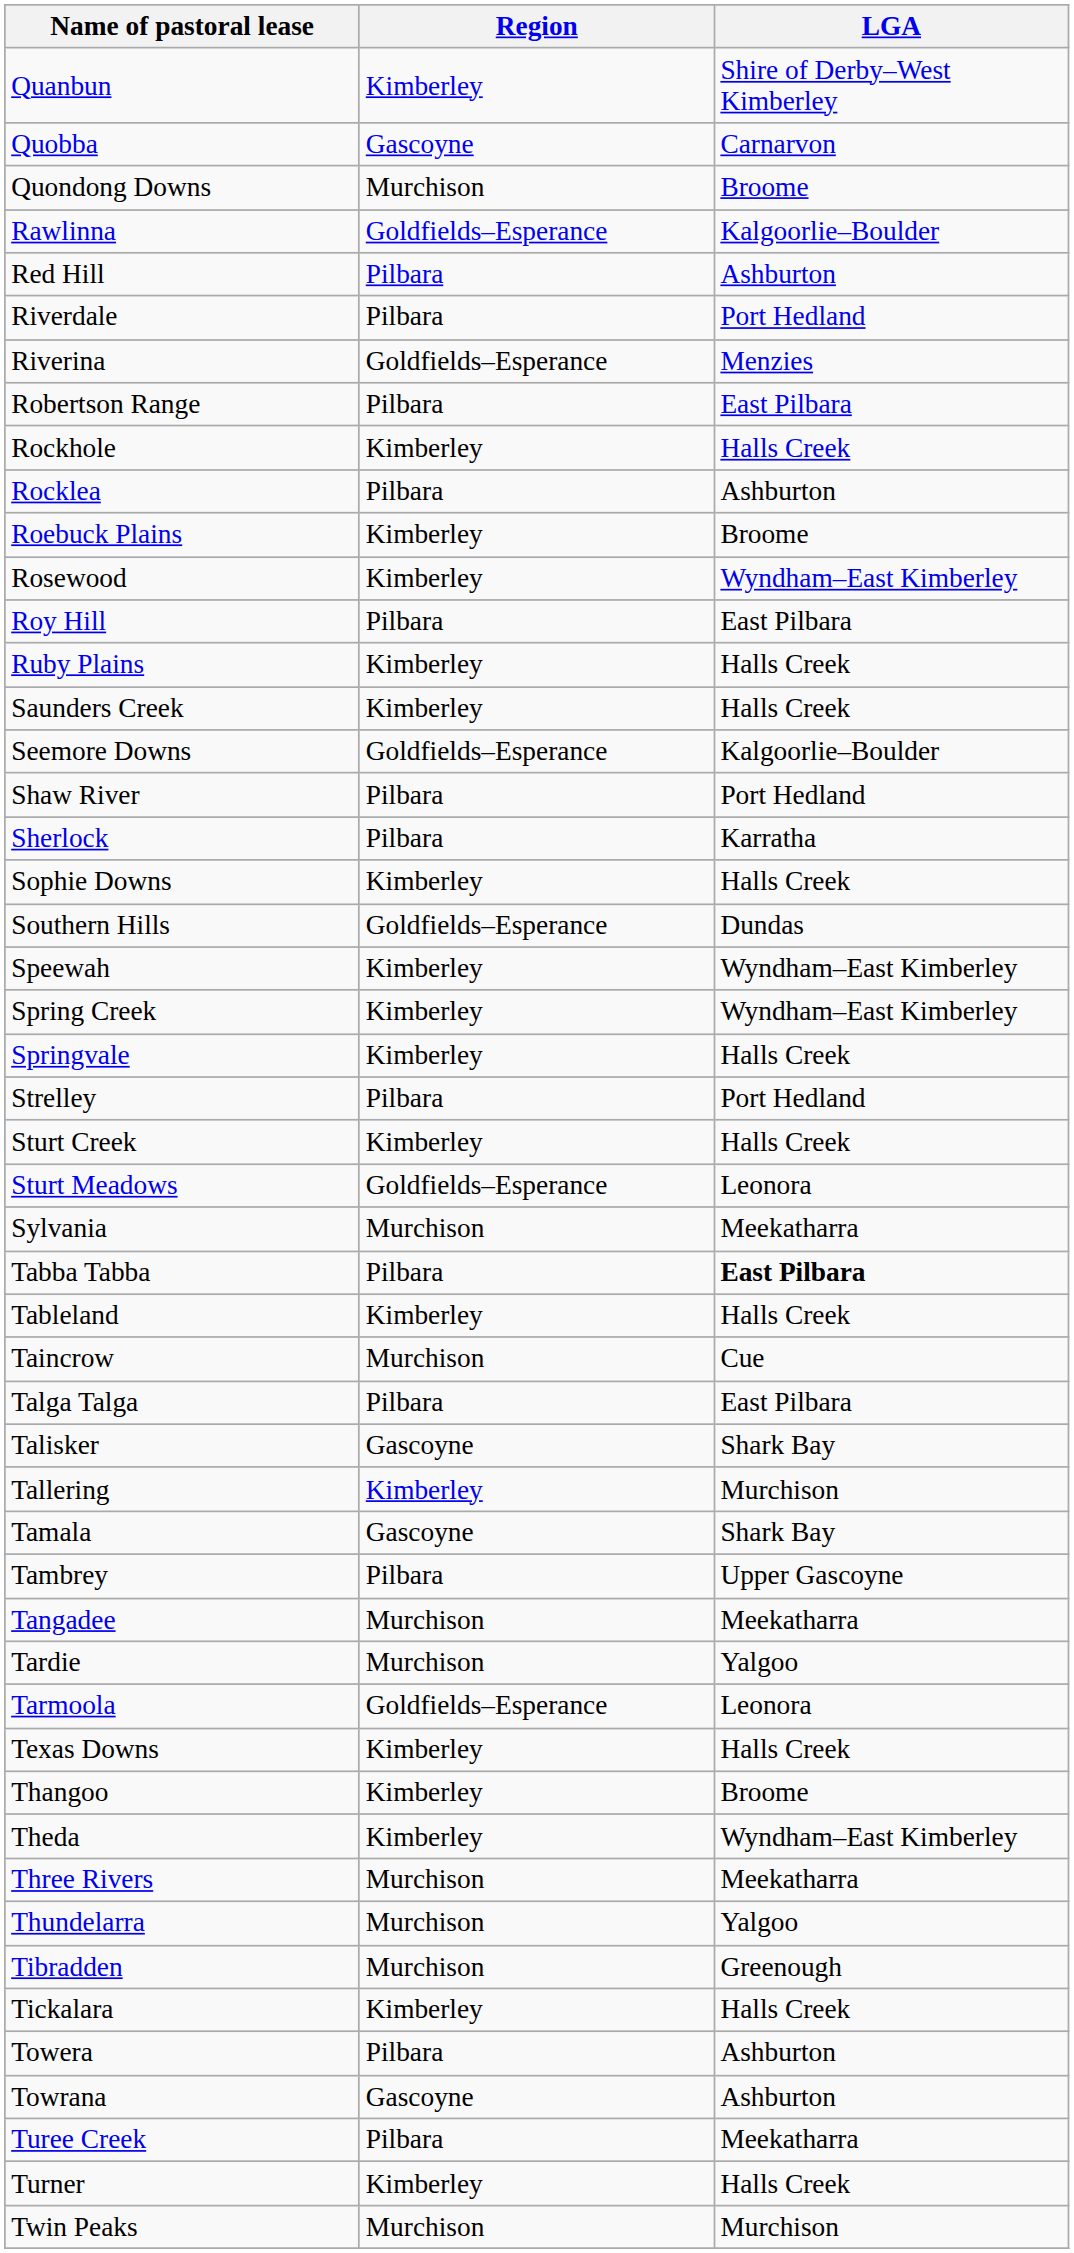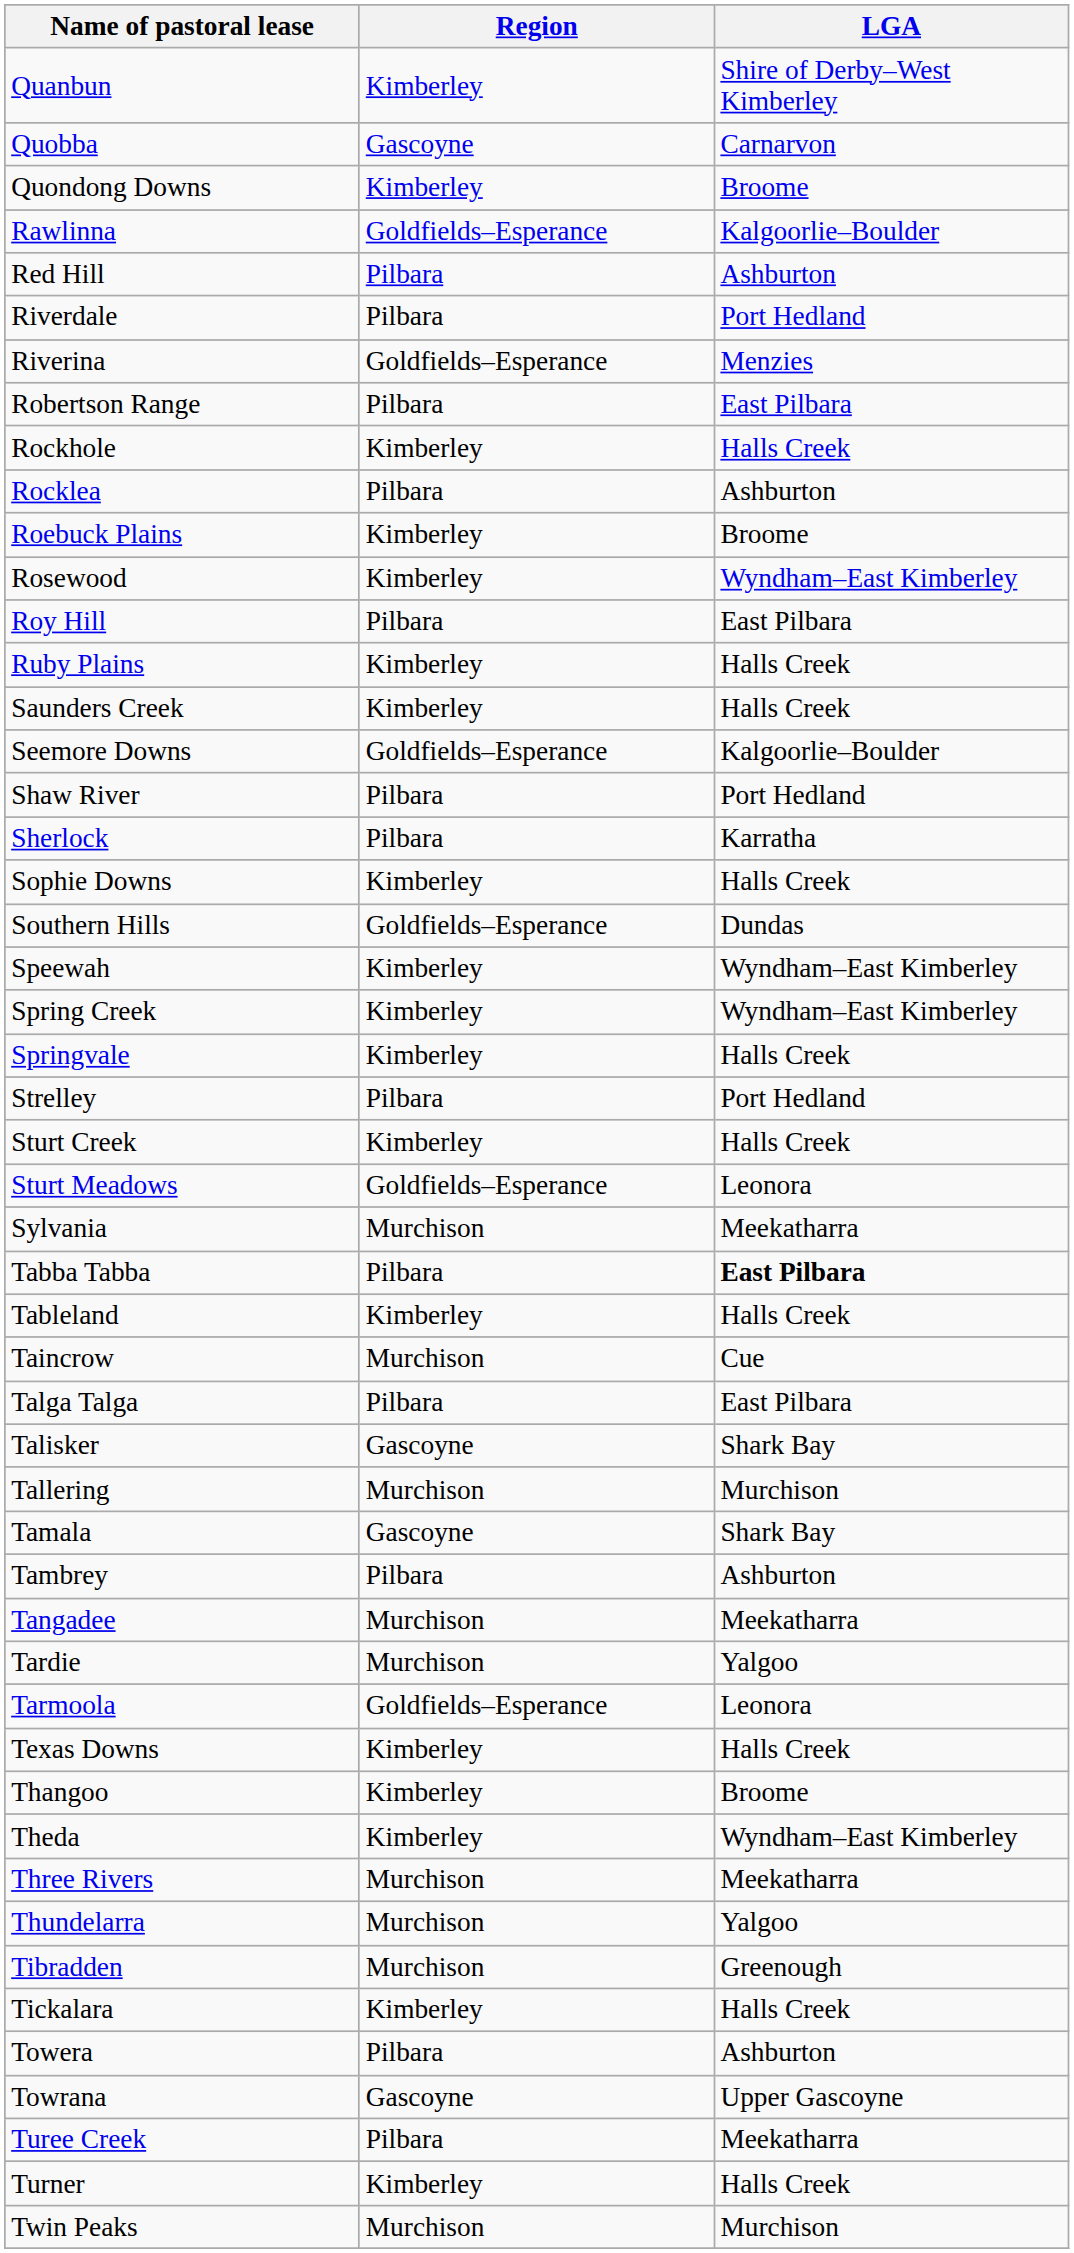Quondong Downs | Region: Murchison -> Kimberley
Tallering | Region: Kimberley -> Murchison
Tambrey | LGA: Upper Gascoyne -> Ashburton
Towrana | LGA: Ashburton -> Upper Gascoyne
